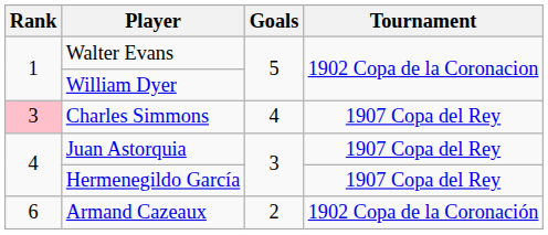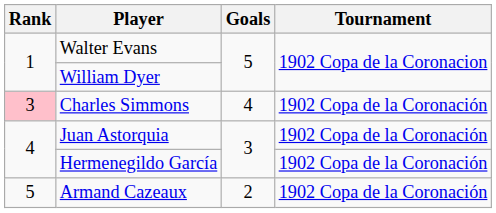Charles Simmons | Tournament: 1907 Copa del Rey -> 1902 Copa de la Coronación
Juan Astorquia | Tournament: 1907 Copa del Rey -> 1902 Copa de la Coronación
Hermenegildo García | Tournament: 1907 Copa del Rey -> 1902 Copa de la Coronación
Armand Cazeaux | Rank: 6 -> 5
